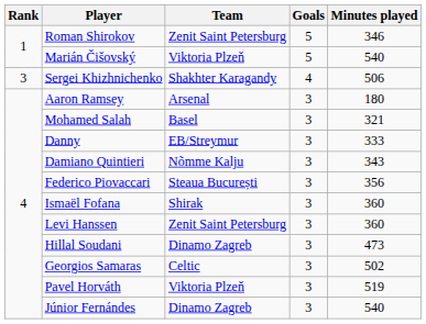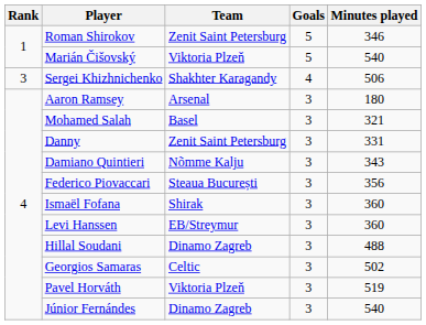Danny | Team: EB/Streymur -> Zenit Saint Petersburg
Danny | Minutes played: 333 -> 331
Levi Hanssen | Team: Zenit Saint Petersburg -> EB/Streymur
Hillal Soudani | Minutes played: 473 -> 488
